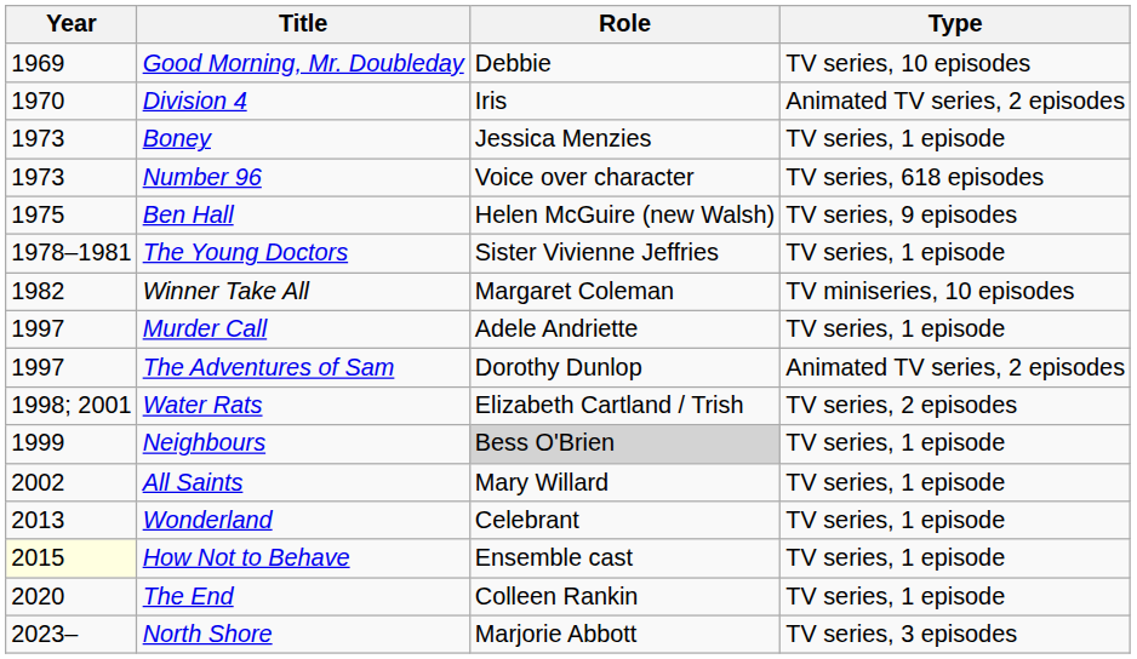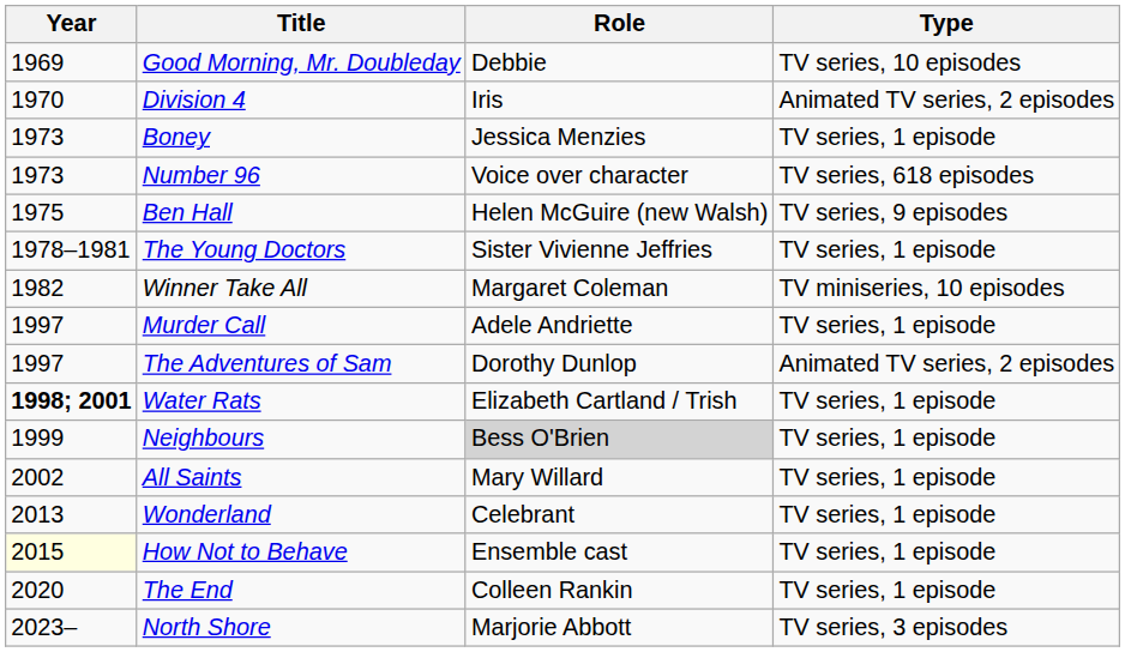Water Rats | Year: normal -> bold
Water Rats | Type: TV series, 2 episodes -> TV series, 1 episode
